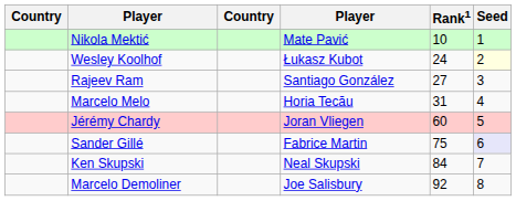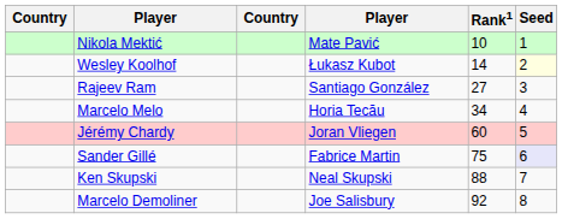Wesley Koolhof | Rank1: 24 -> 14
Marcelo Melo | Rank1: 31 -> 34
Ken Skupski | Rank1: 84 -> 88
